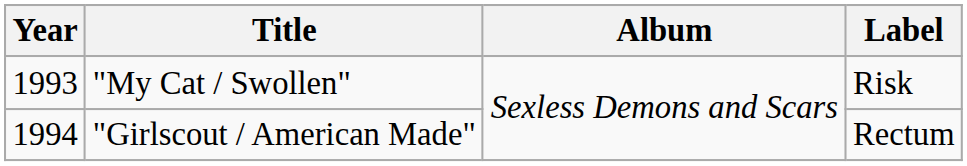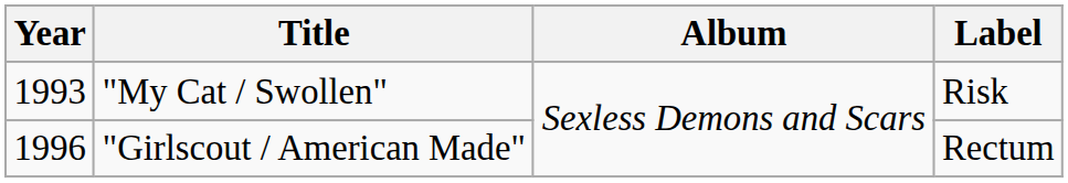"Girlscout / American Made" | Year: 1994 -> 1996
